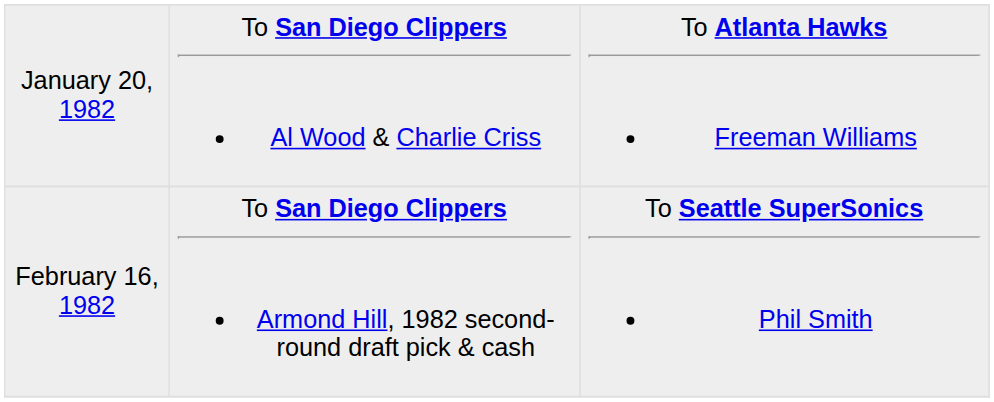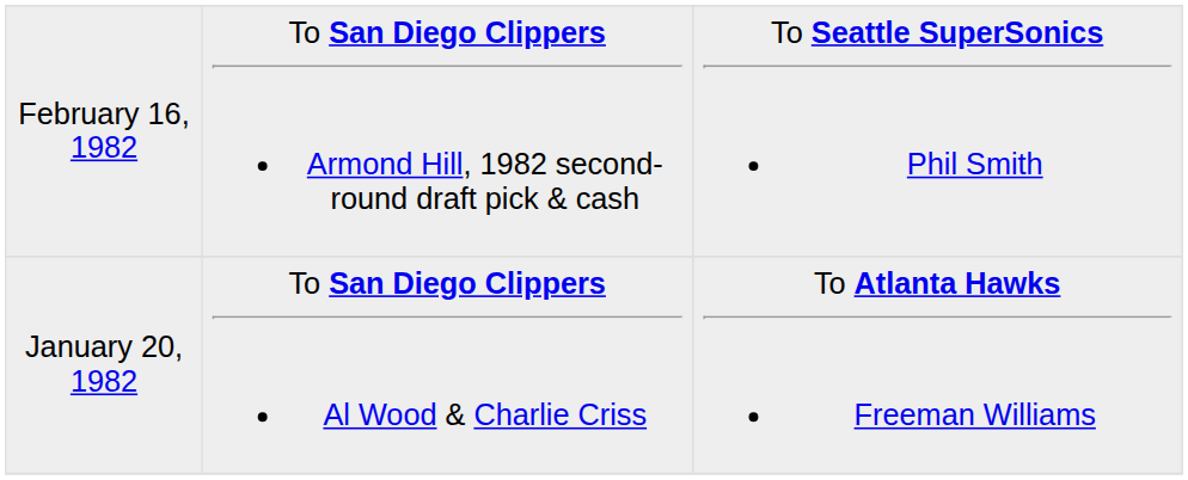rows swapped: January 20, 1982 <-> February 16, 1982
